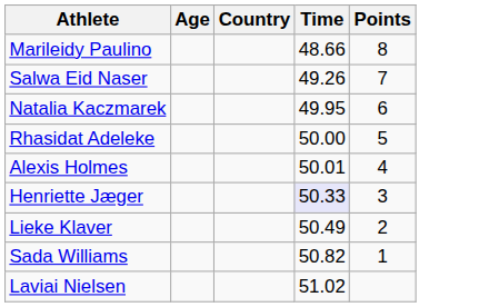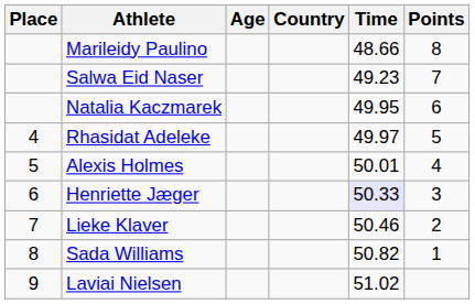+ column: Place | 4 | 5 | 6 | 7 | 8 | 9
Salwa Eid Naser | Time: 49.26 -> 49.23
Rhasidat Adeleke | Time: 50.00 -> 49.97
Lieke Klaver | Time: 50.49 -> 50.46
